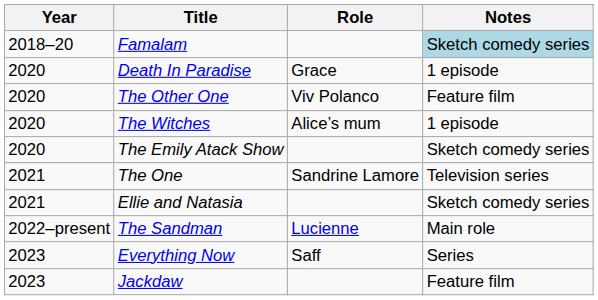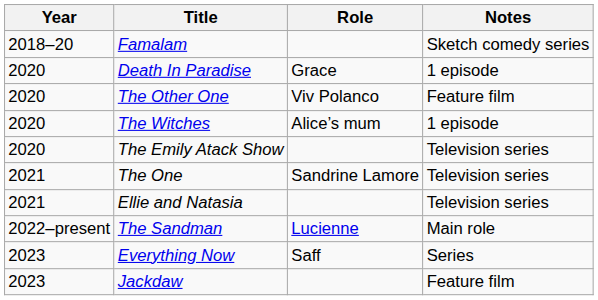Famalam | Notes: lightblue background -> no background
The Emily Atack Show | Notes: Sketch comedy series -> Television series
Ellie and Natasia | Notes: Sketch comedy series -> Television series
